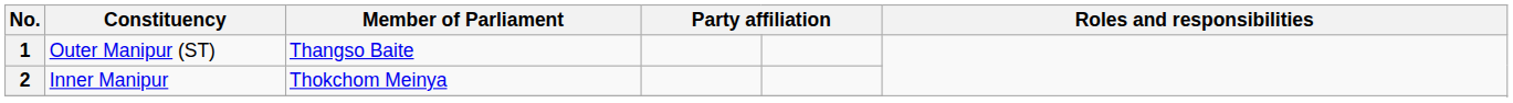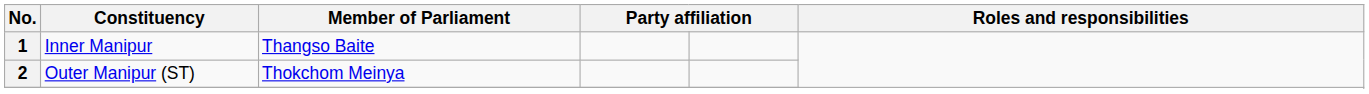1 | Constituency: Outer Manipur (ST) -> Inner Manipur
2 | Constituency: Inner Manipur -> Outer Manipur (ST)
